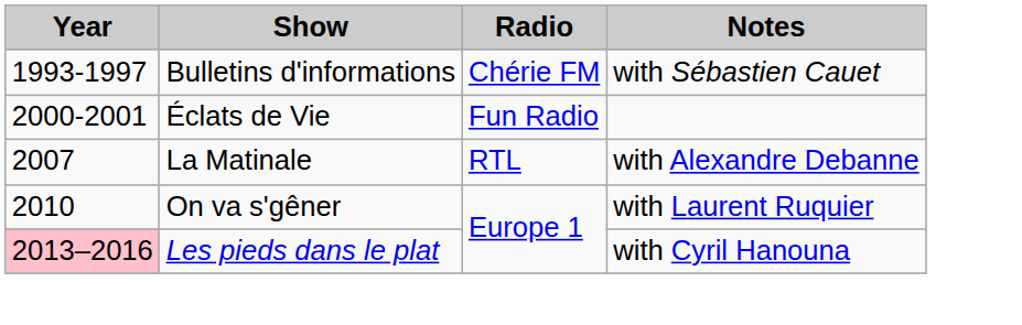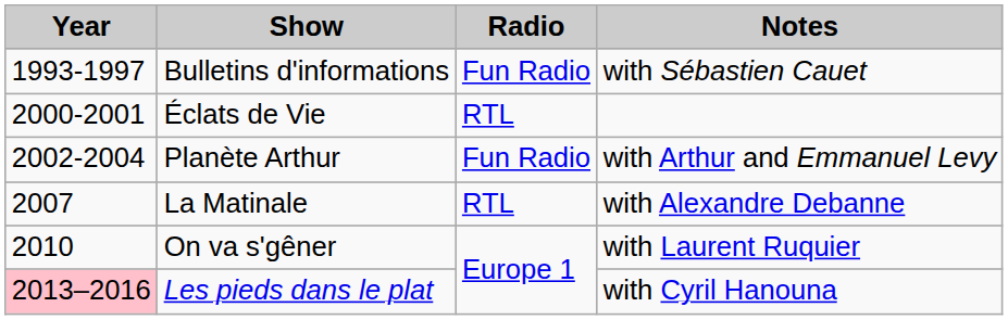Bulletins d'informations | Radio: Chérie FM -> Fun Radio
Éclats de Vie | Radio: Fun Radio -> RTL
+ row: 2002-2004 | Planète Arthur | Fun Radio | with Arthur and Emmanuel Levy
